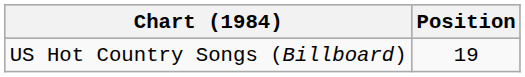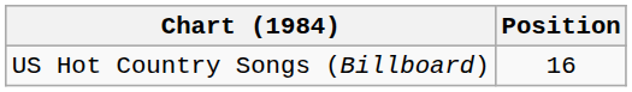US Hot Country Songs (Billboard) | Position: 19 -> 16
